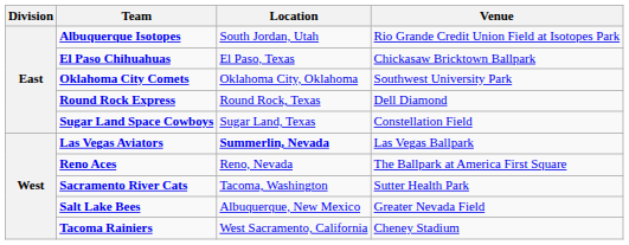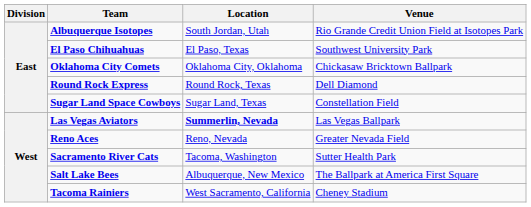El Paso Chihuahuas | Venue: Chickasaw Bricktown Ballpark -> Southwest University Park
Oklahoma City Comets | Venue: Southwest University Park -> Chickasaw Bricktown Ballpark
Reno Aces | Venue: The Ballpark at America First Square -> Greater Nevada Field
Salt Lake Bees | Venue: Greater Nevada Field -> The Ballpark at America First Square
